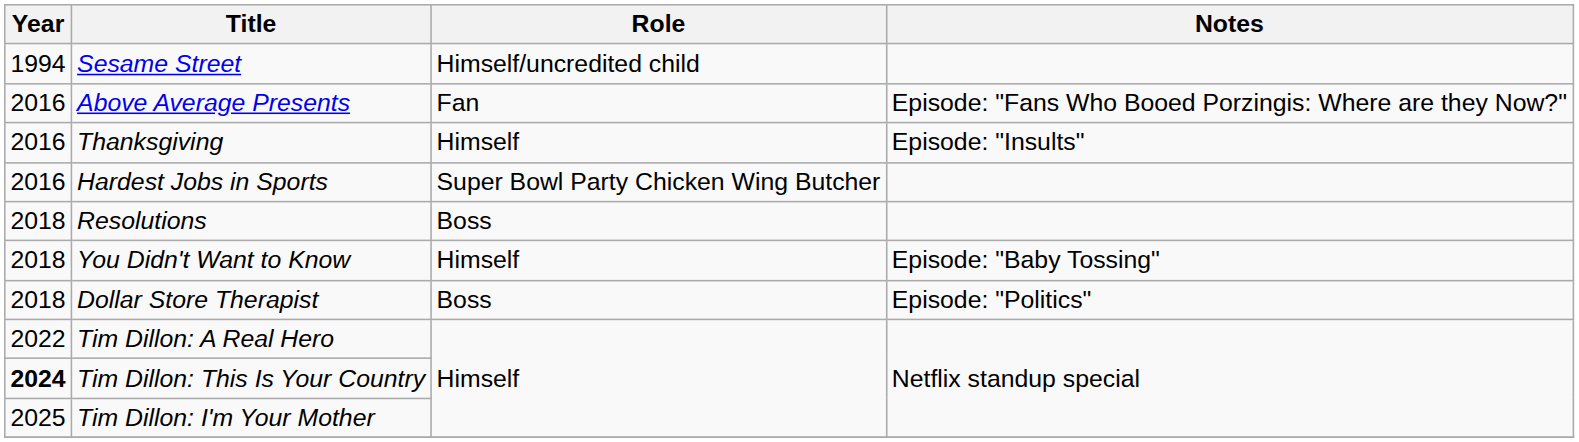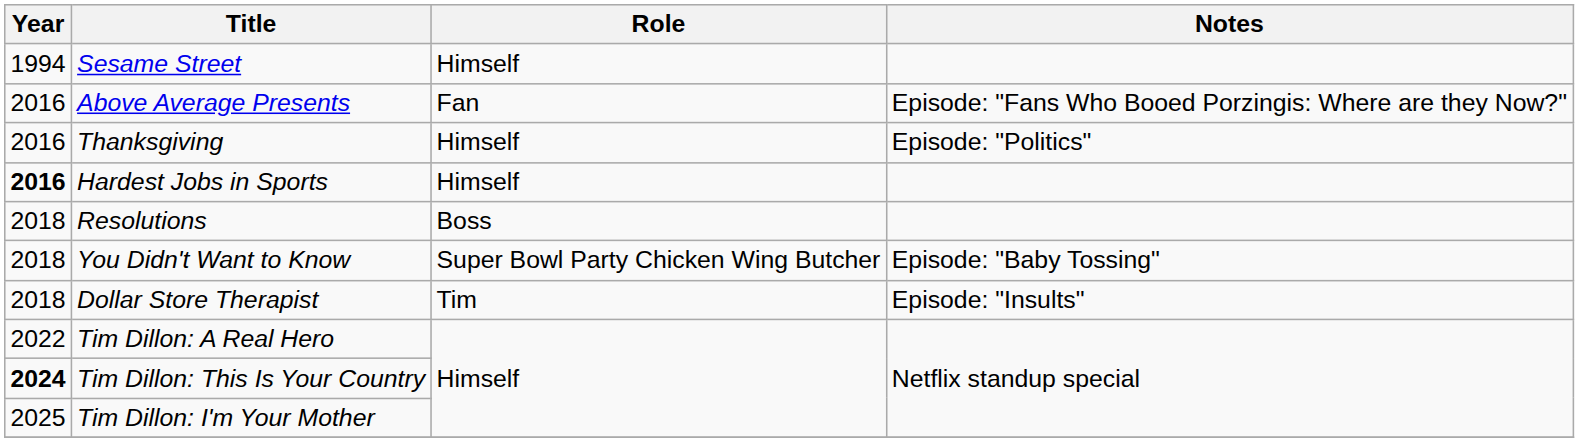Sesame Street | Role: Himself/uncredited child -> Himself
Thanksgiving | Notes: Episode: "Insults" -> Episode: "Politics"
Hardest Jobs in Sports | Year: normal -> bold
Hardest Jobs in Sports | Role: Super Bowl Party Chicken Wing Butcher -> Himself
You Didn't Want to Know | Role: Himself -> Super Bowl Party Chicken Wing Butcher
Dollar Store Therapist | Role: Boss -> Tim
Dollar Store Therapist | Notes: Episode: "Politics" -> Episode: "Insults"
